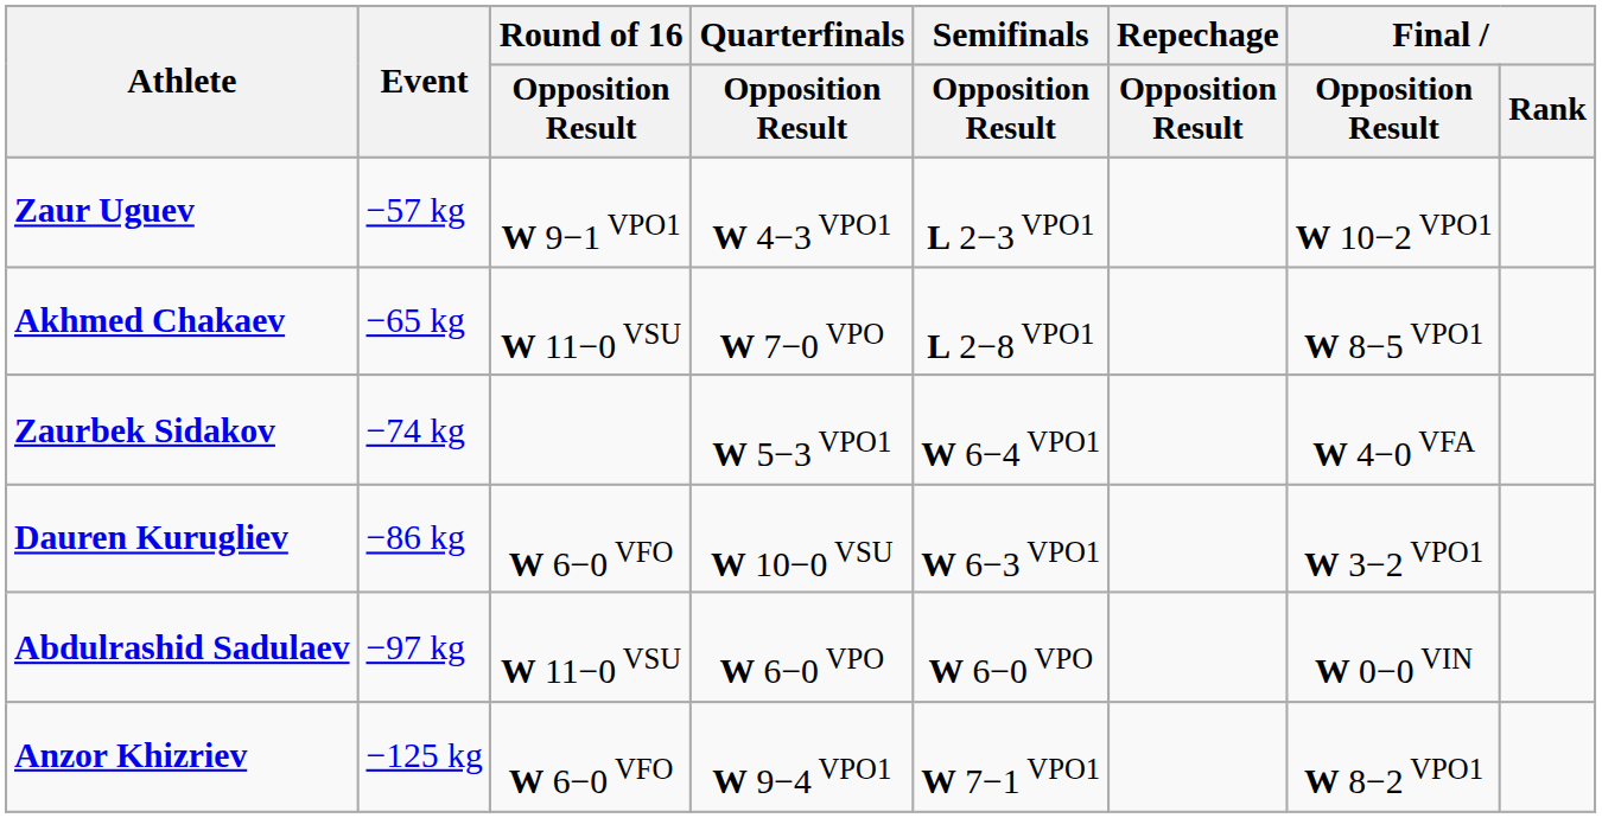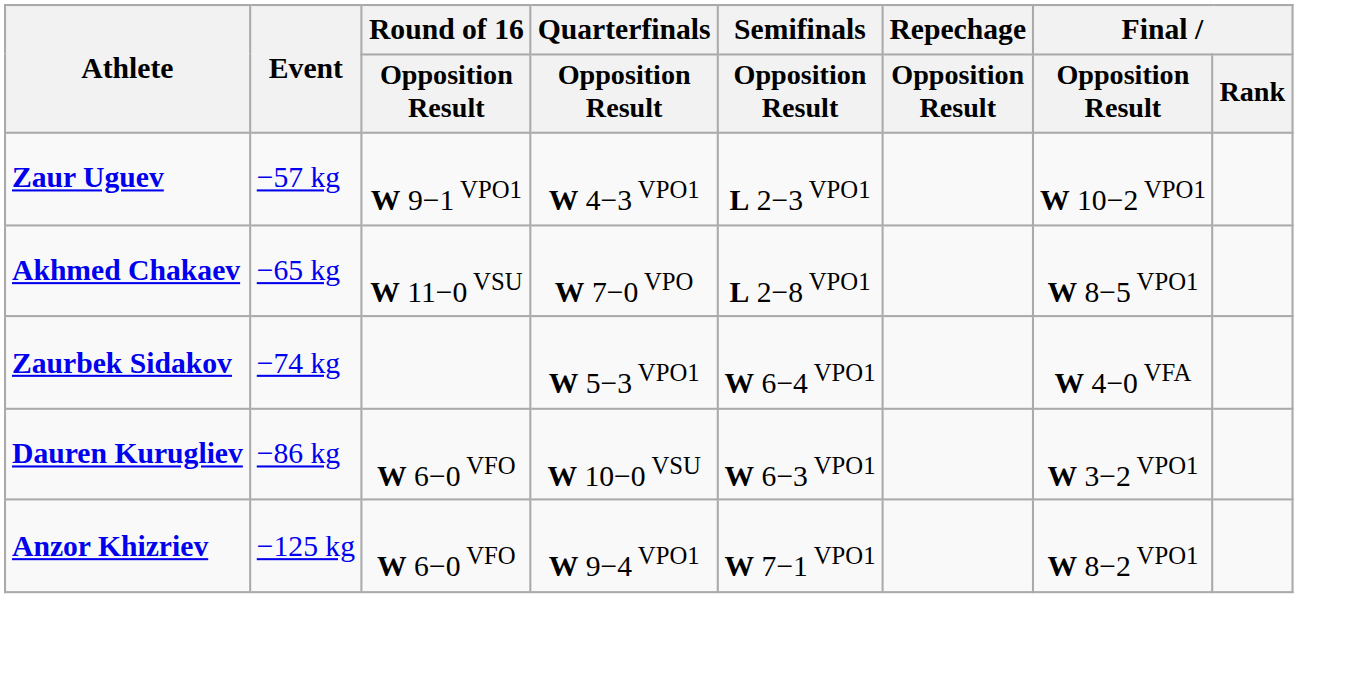- row: Abdulrashid Sadulaev | −97 kg | W 11−0 VSU | W 6−0 VPO | W 6−0 VPO | W 0−0 VIN
